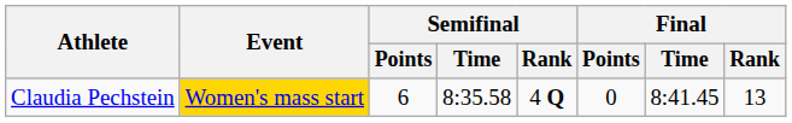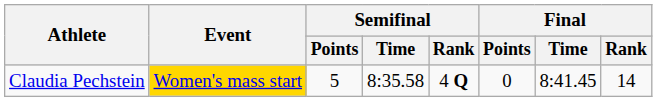Claudia Pechstein | Semifinal / Points: 6 -> 5
Claudia Pechstein | Final / Rank: 13 -> 14
